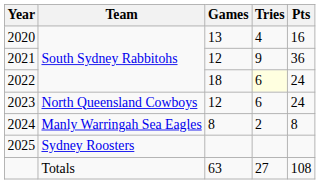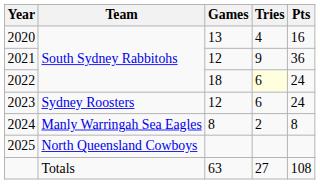2023 | Team: North Queensland Cowboys -> Sydney Roosters
2025 | Team: Sydney Roosters -> North Queensland Cowboys
